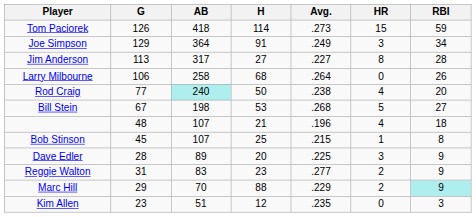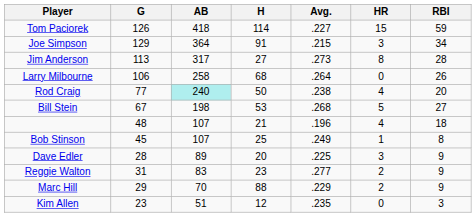Tom Paciorek | Avg.: .273 -> .227
Joe Simpson | Avg.: .249 -> .215
Jim Anderson | Avg.: .227 -> .273
Bob Stinson | Avg.: .215 -> .249
Marc Hill | RBI: paleturquoise background -> no background
